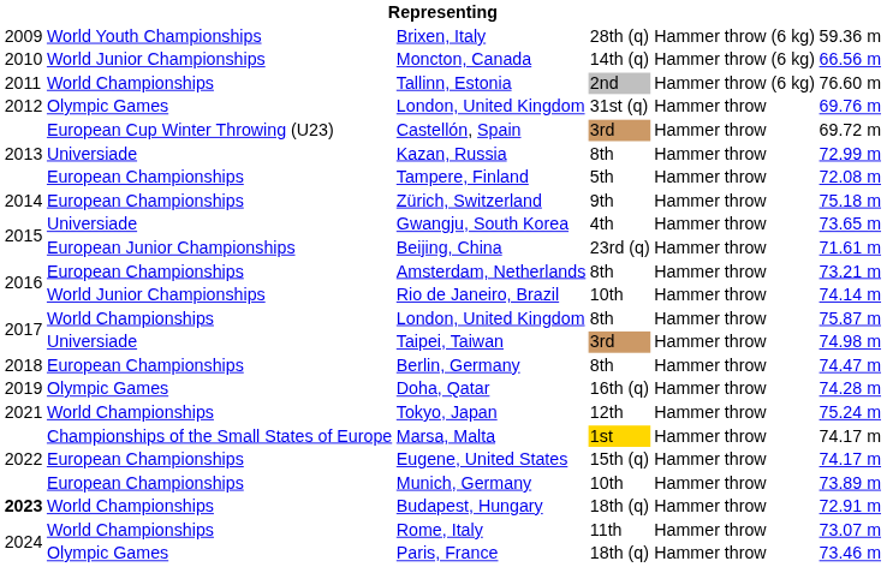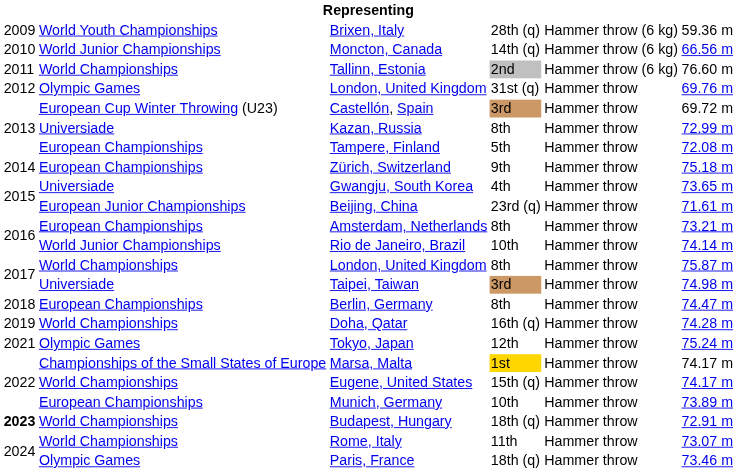Doha, Qatar | column 2: Olympic Games -> World Championships
Tokyo, Japan | column 2: World Championships -> Olympic Games
Eugene, United States | column 2: European Championships -> World Championships
